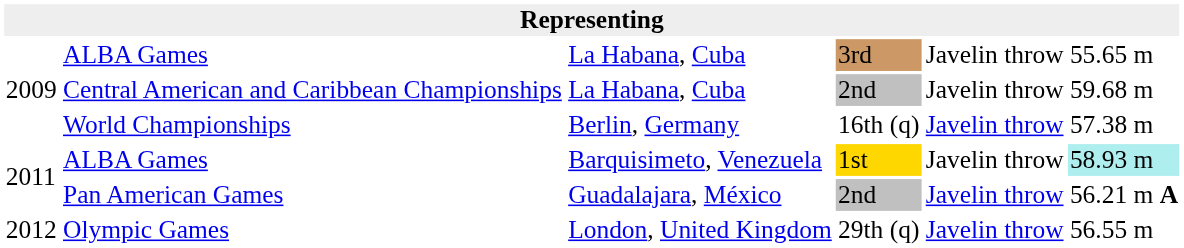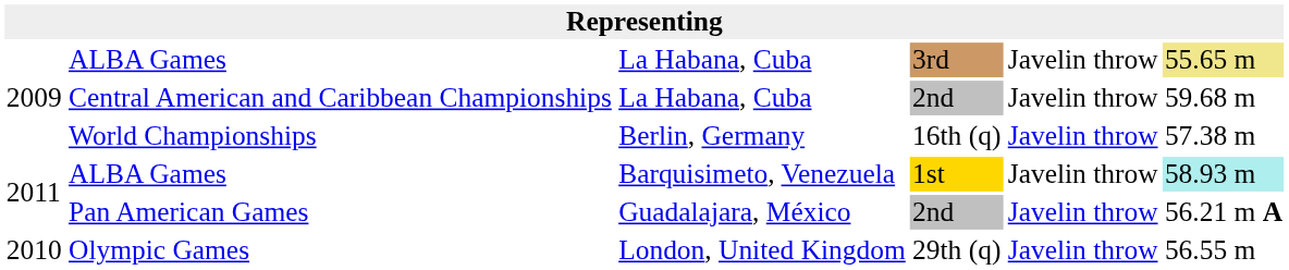ALBA Games / La Habana, Cuba | column 6: no background -> khaki background
Olympic Games | column 1: 2012 -> 2010
